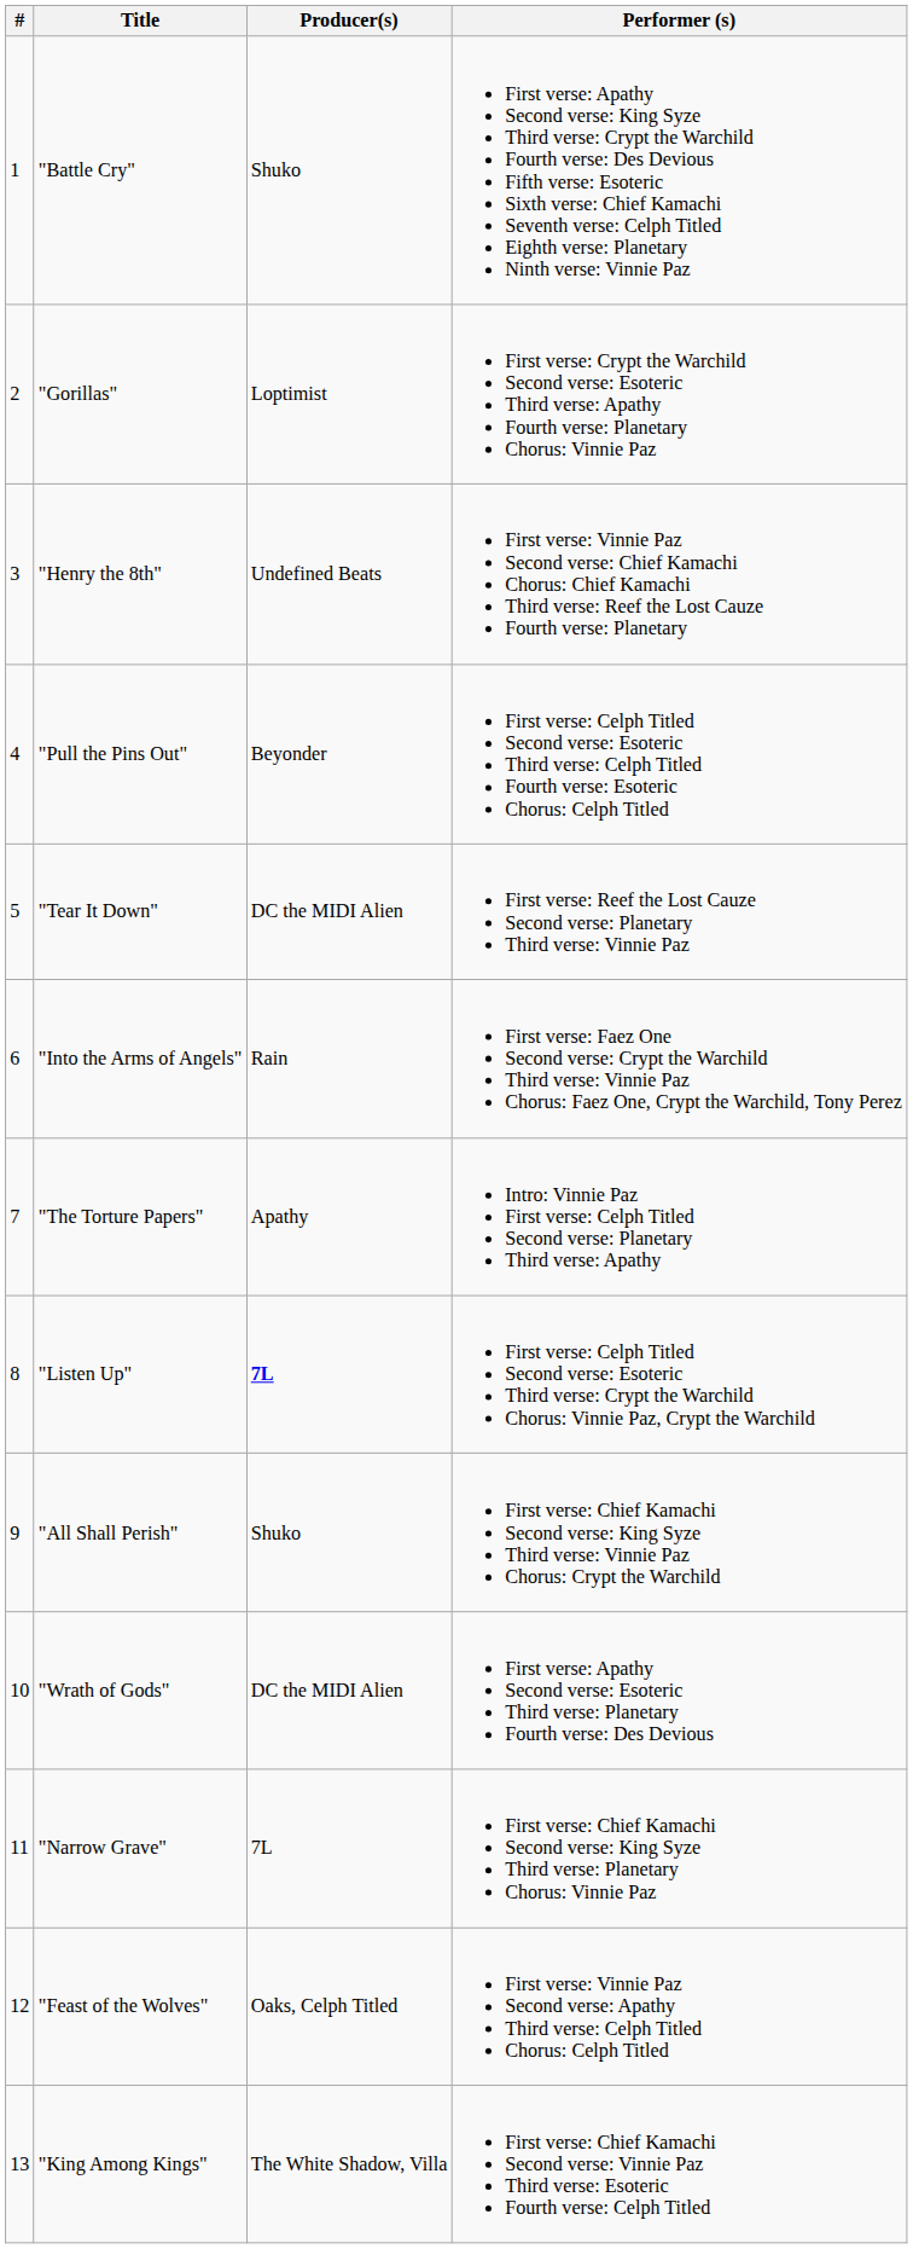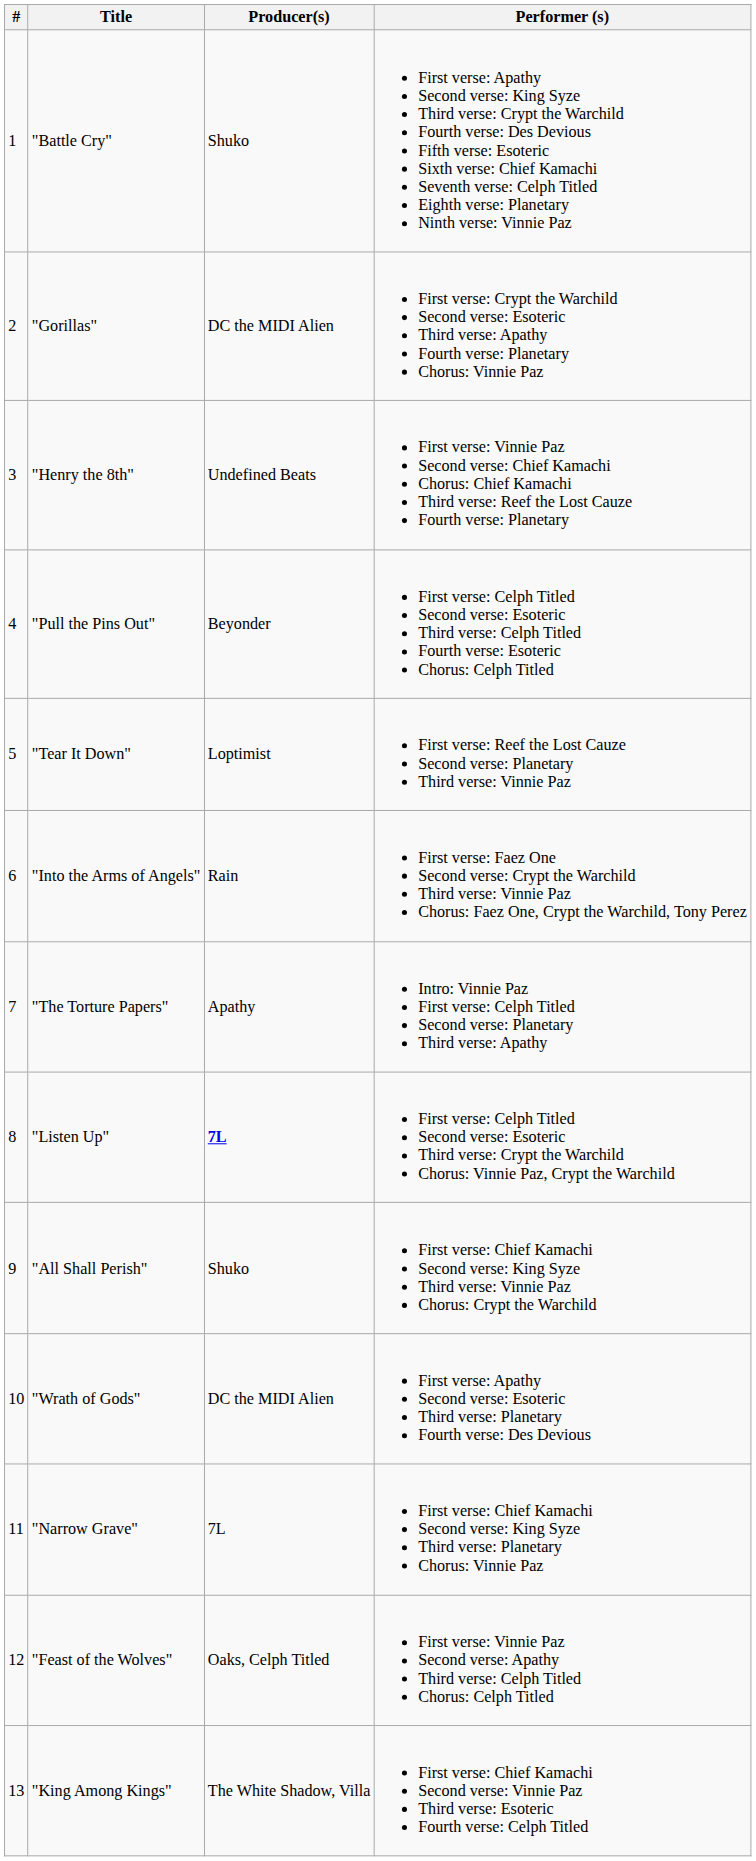"Gorillas" | Producer(s): Loptimist -> DC the MIDI Alien
"Tear It Down" | Producer(s): DC the MIDI Alien -> Loptimist
